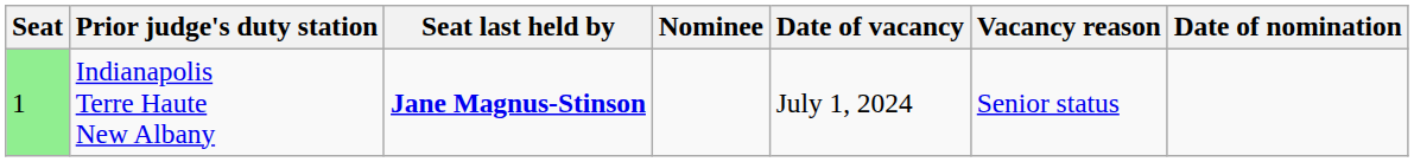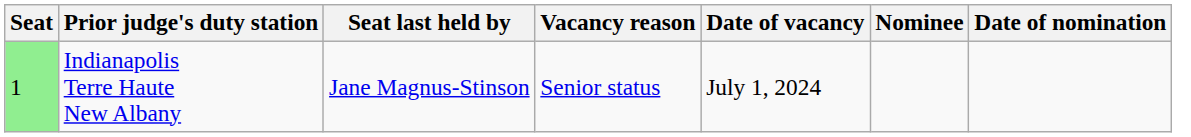columns swapped: Vacancy reason <-> Nominee
Indianapolis Terre Haute New Albany | Seat last held by: bold -> normal
